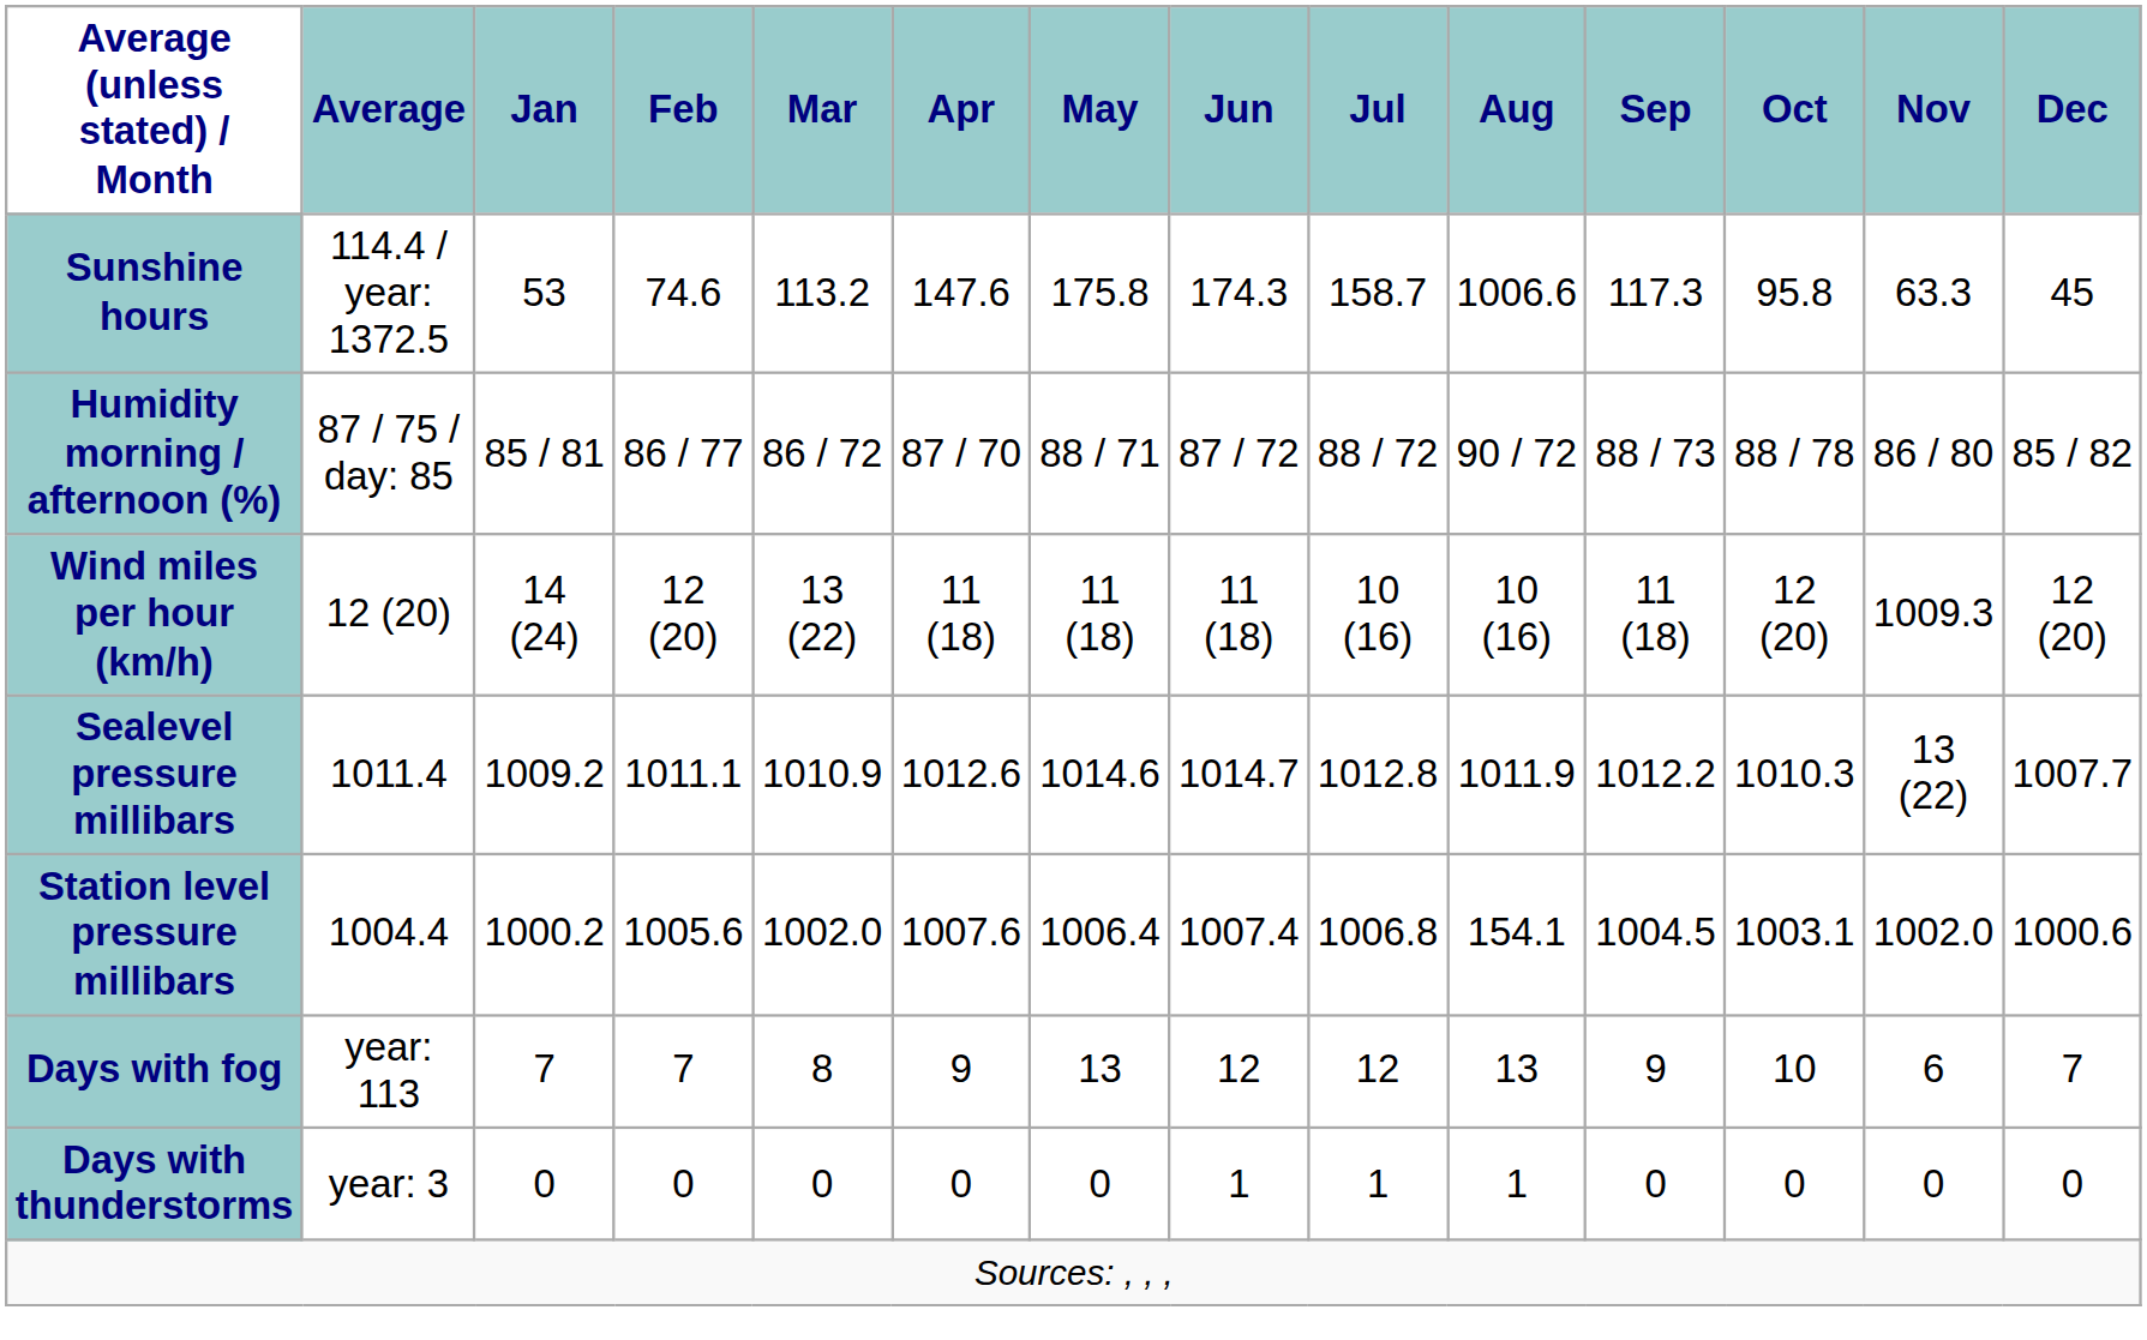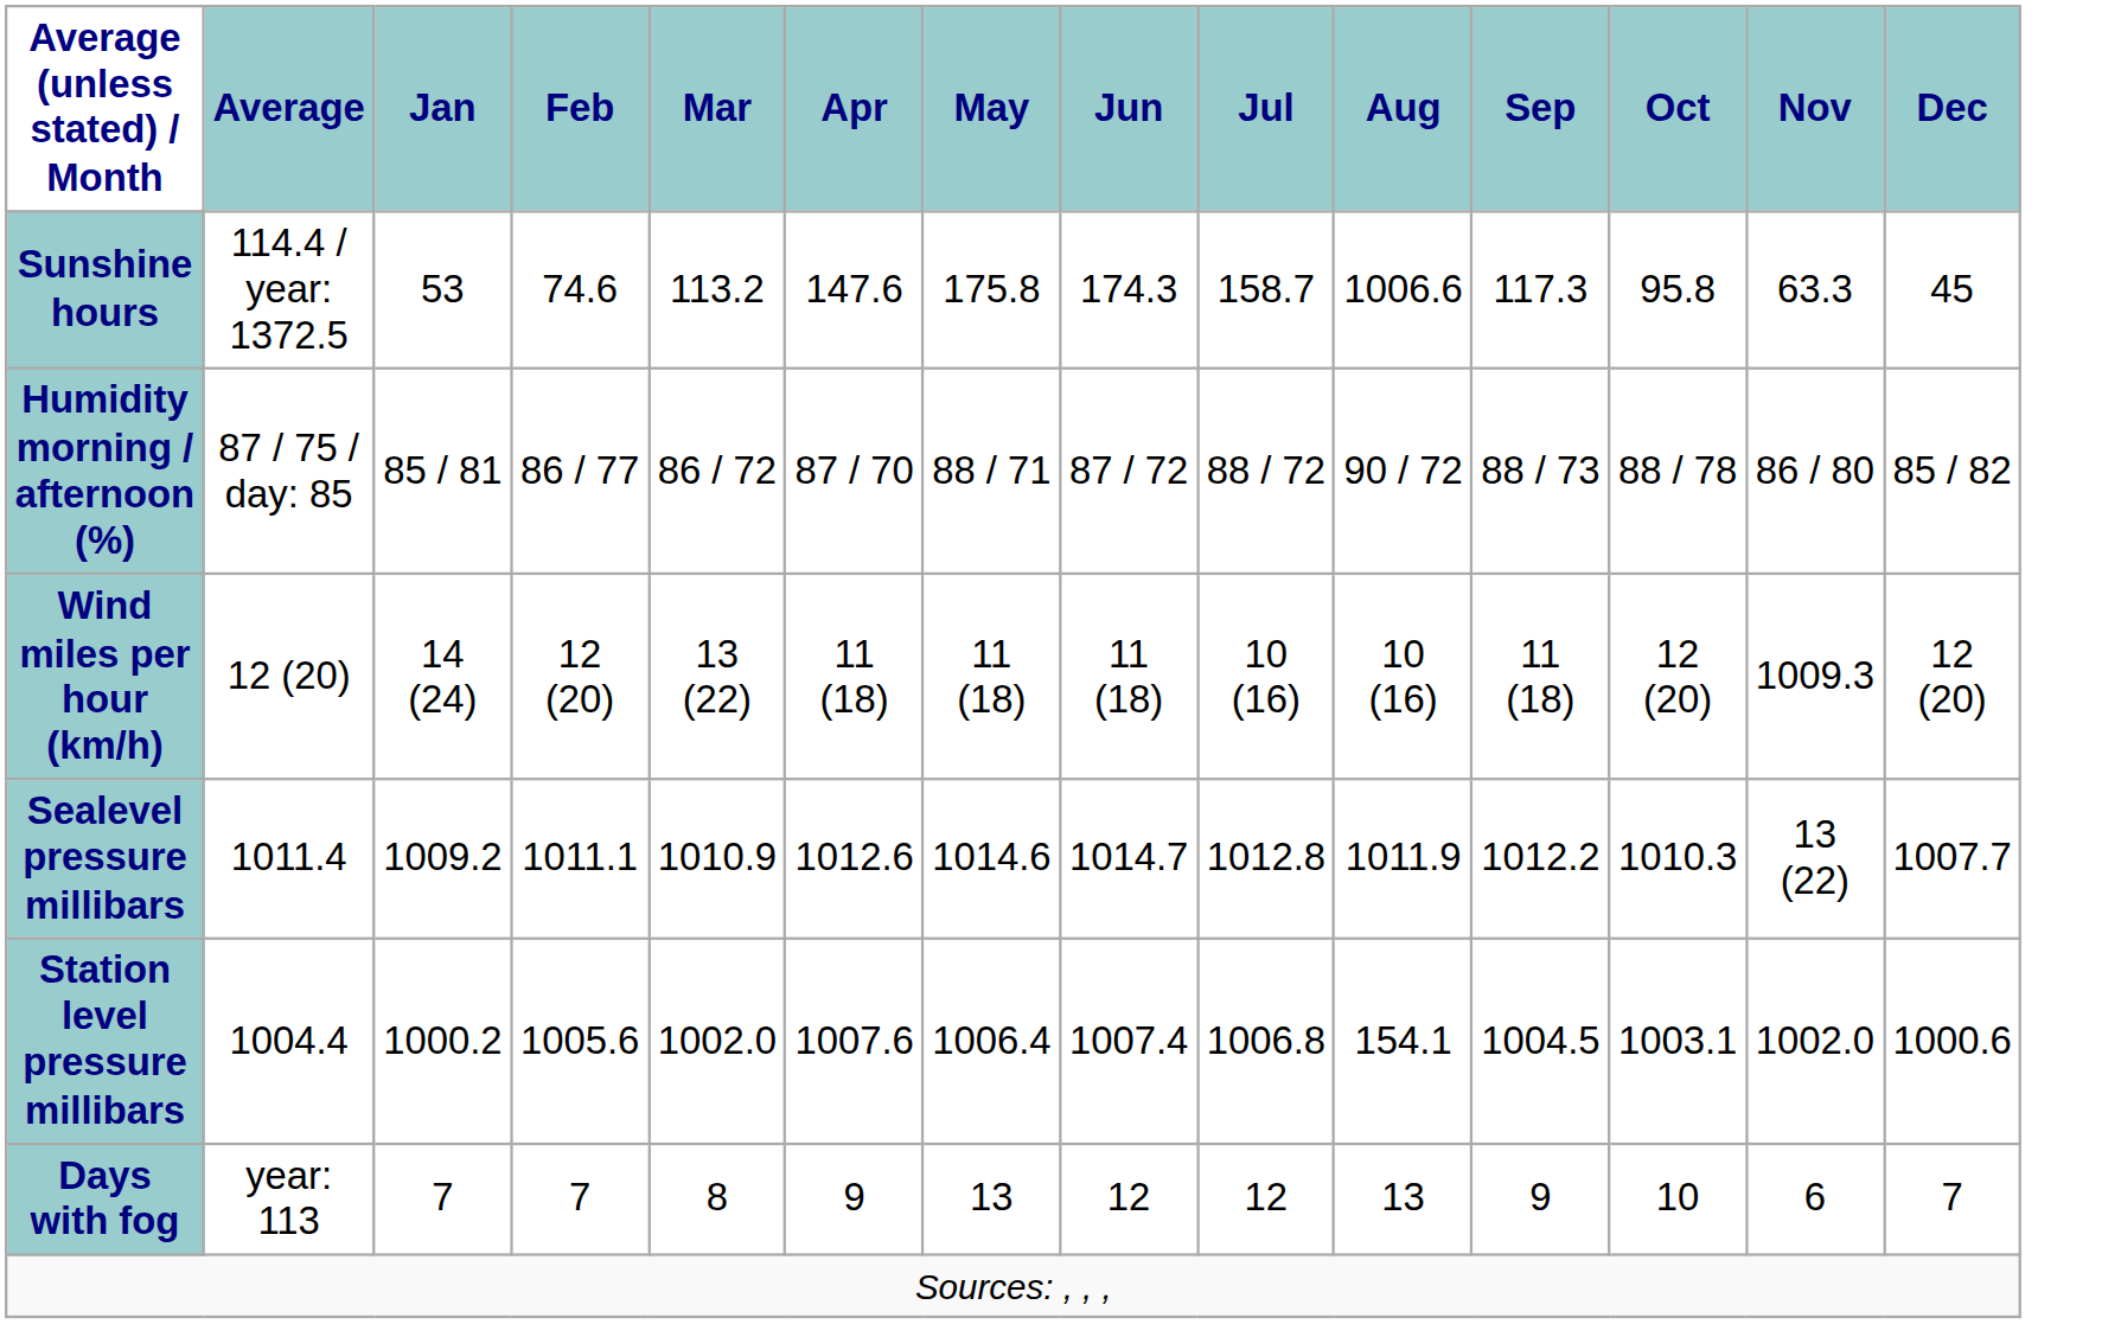- row: Days with thunderstorms | year: 3 | 0 | 0 | 0 | 0 | 0 | 1 | 1 | 1 | 0 | 0 | 0 | 0
